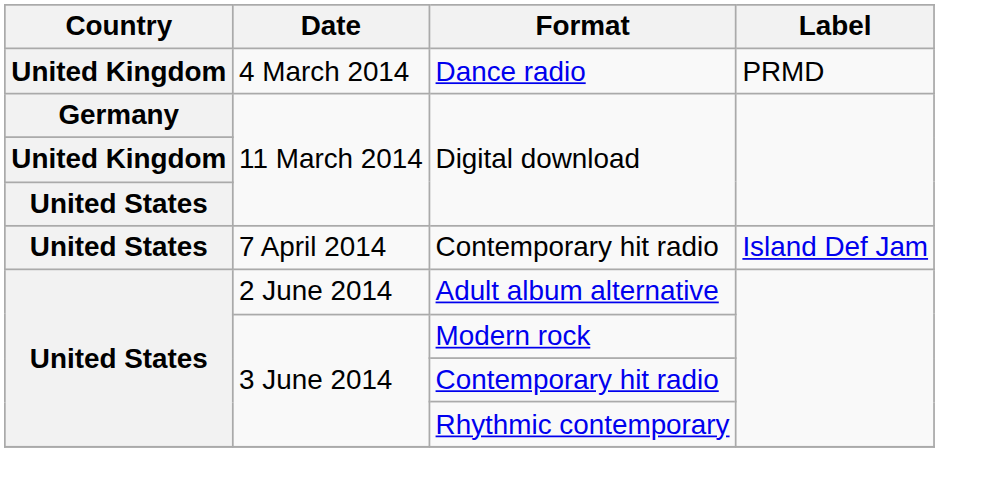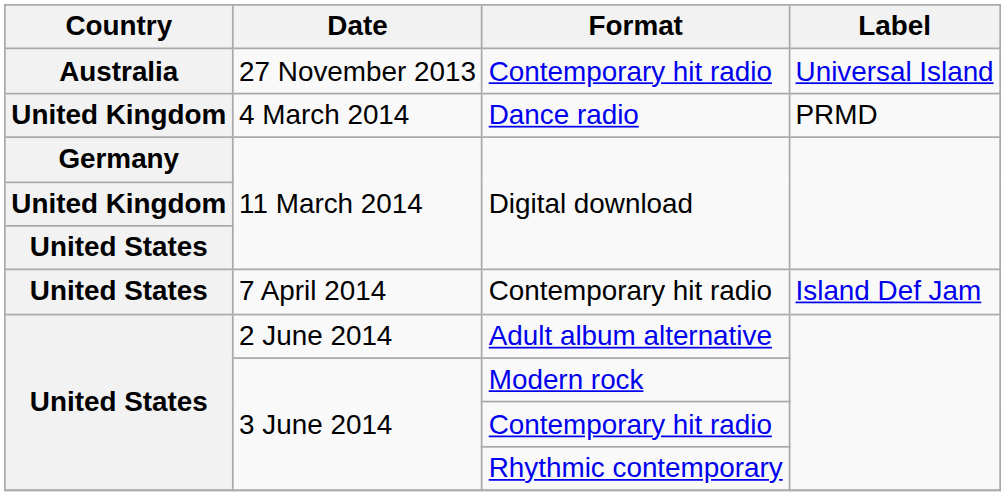+ row: Australia | 27 November 2013 | Contemporary hit radio | Universal Island
